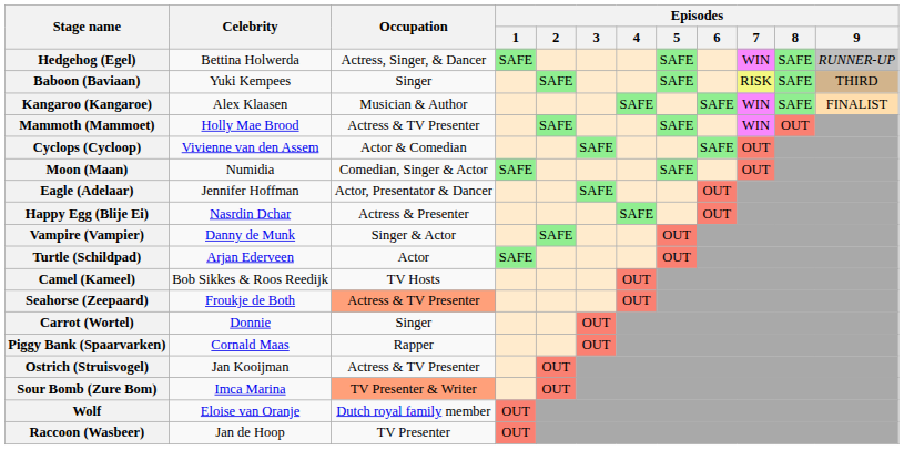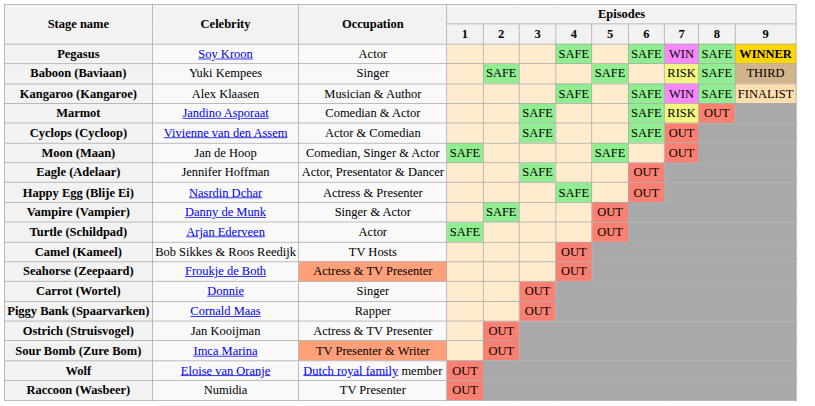+ row: Pegasus | Soy Kroon | Actor | SAFE | SAFE | WIN | SAFE | WINNER
- row: Hedgehog (Egel) | Bettina Holwerda | Actress, Singer, & Dancer | SAFE | SAFE | WIN | SAFE | RUNNER-UP
- row: Mammoth (Mammoet) | Holly Mae Brood | Actress & TV Presenter | SAFE | SAFE | WIN | OUT
+ row: Marmot | Jandino Asporaat | Comedian & Actor | SAFE | SAFE | RISK | OUT
Moon (Maan) | Celebrity: Numidia -> Jan de Hoop
Raccoon (Wasbeer) | Celebrity: Jan de Hoop -> Numidia
